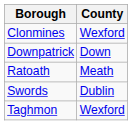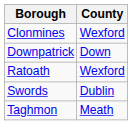Ratoath | County: Meath -> Wexford
Taghmon | County: Wexford -> Meath
